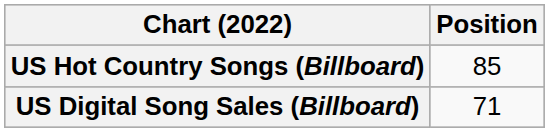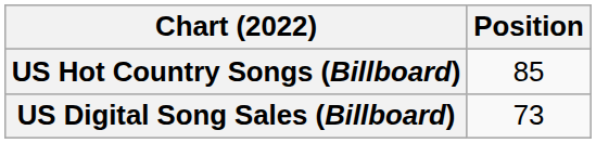US Digital Song Sales (Billboard) | Position: 71 -> 73
